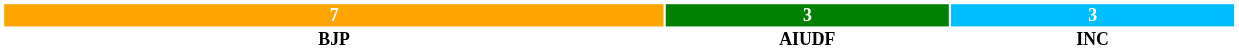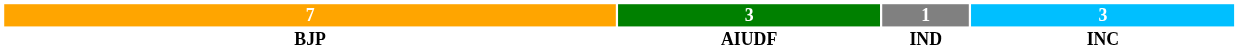+ column: 1 | IND
